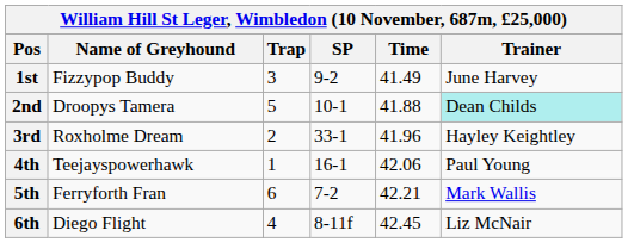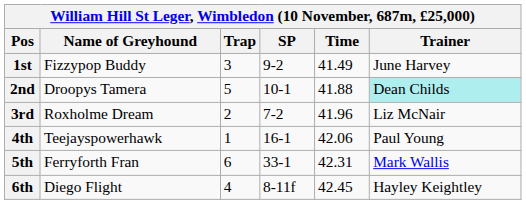3rd | SP: 33-1 -> 7-2
3rd | Trainer: Hayley Keightley -> Liz McNair
5th | SP: 7-2 -> 33-1
5th | Time: 42.21 -> 42.31
6th | Trainer: Liz McNair -> Hayley Keightley
